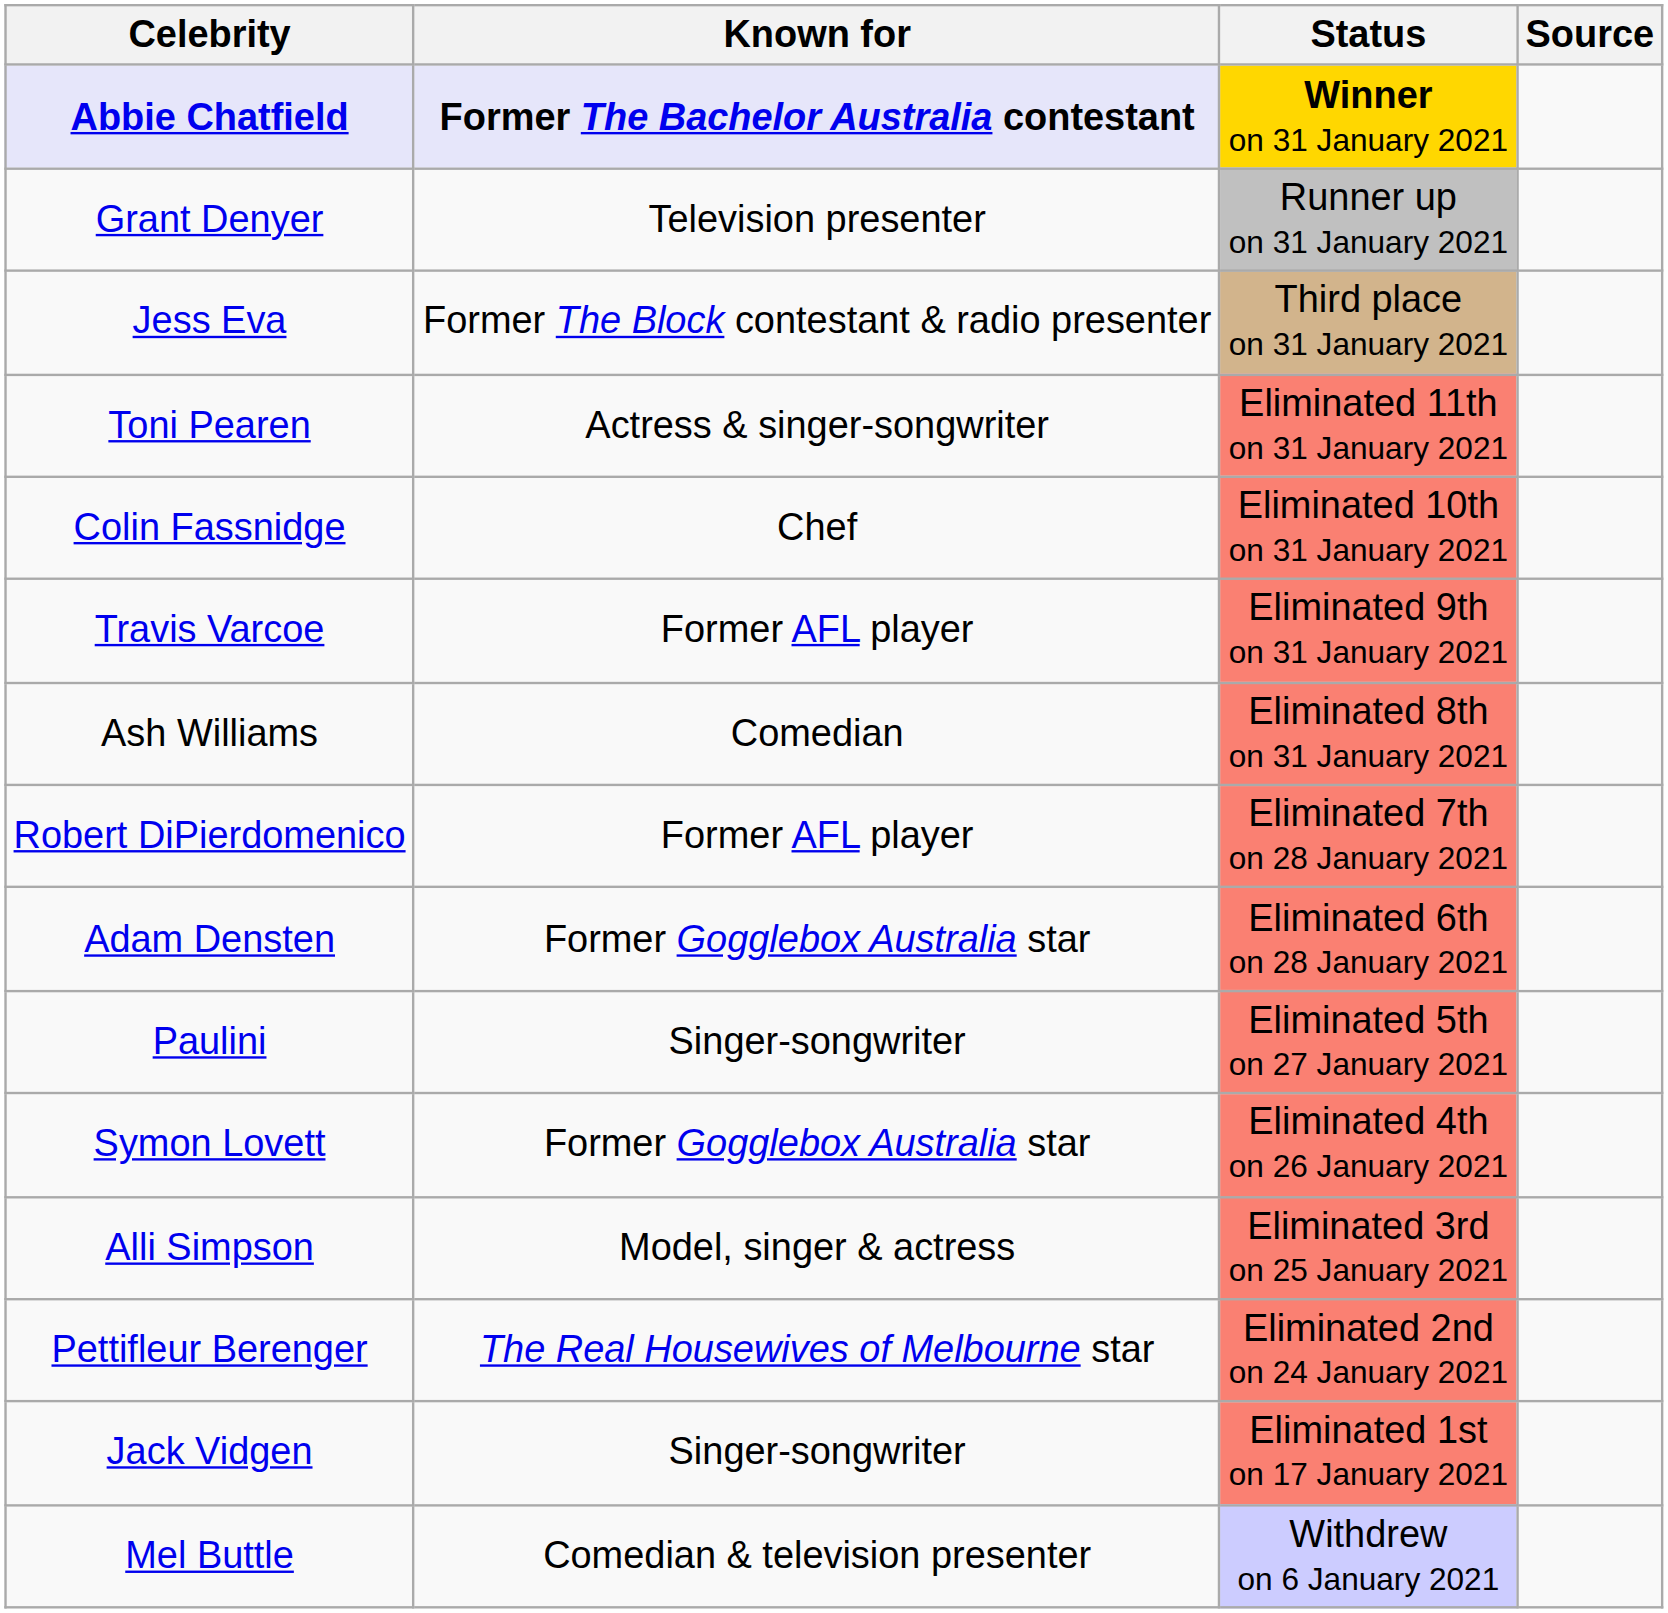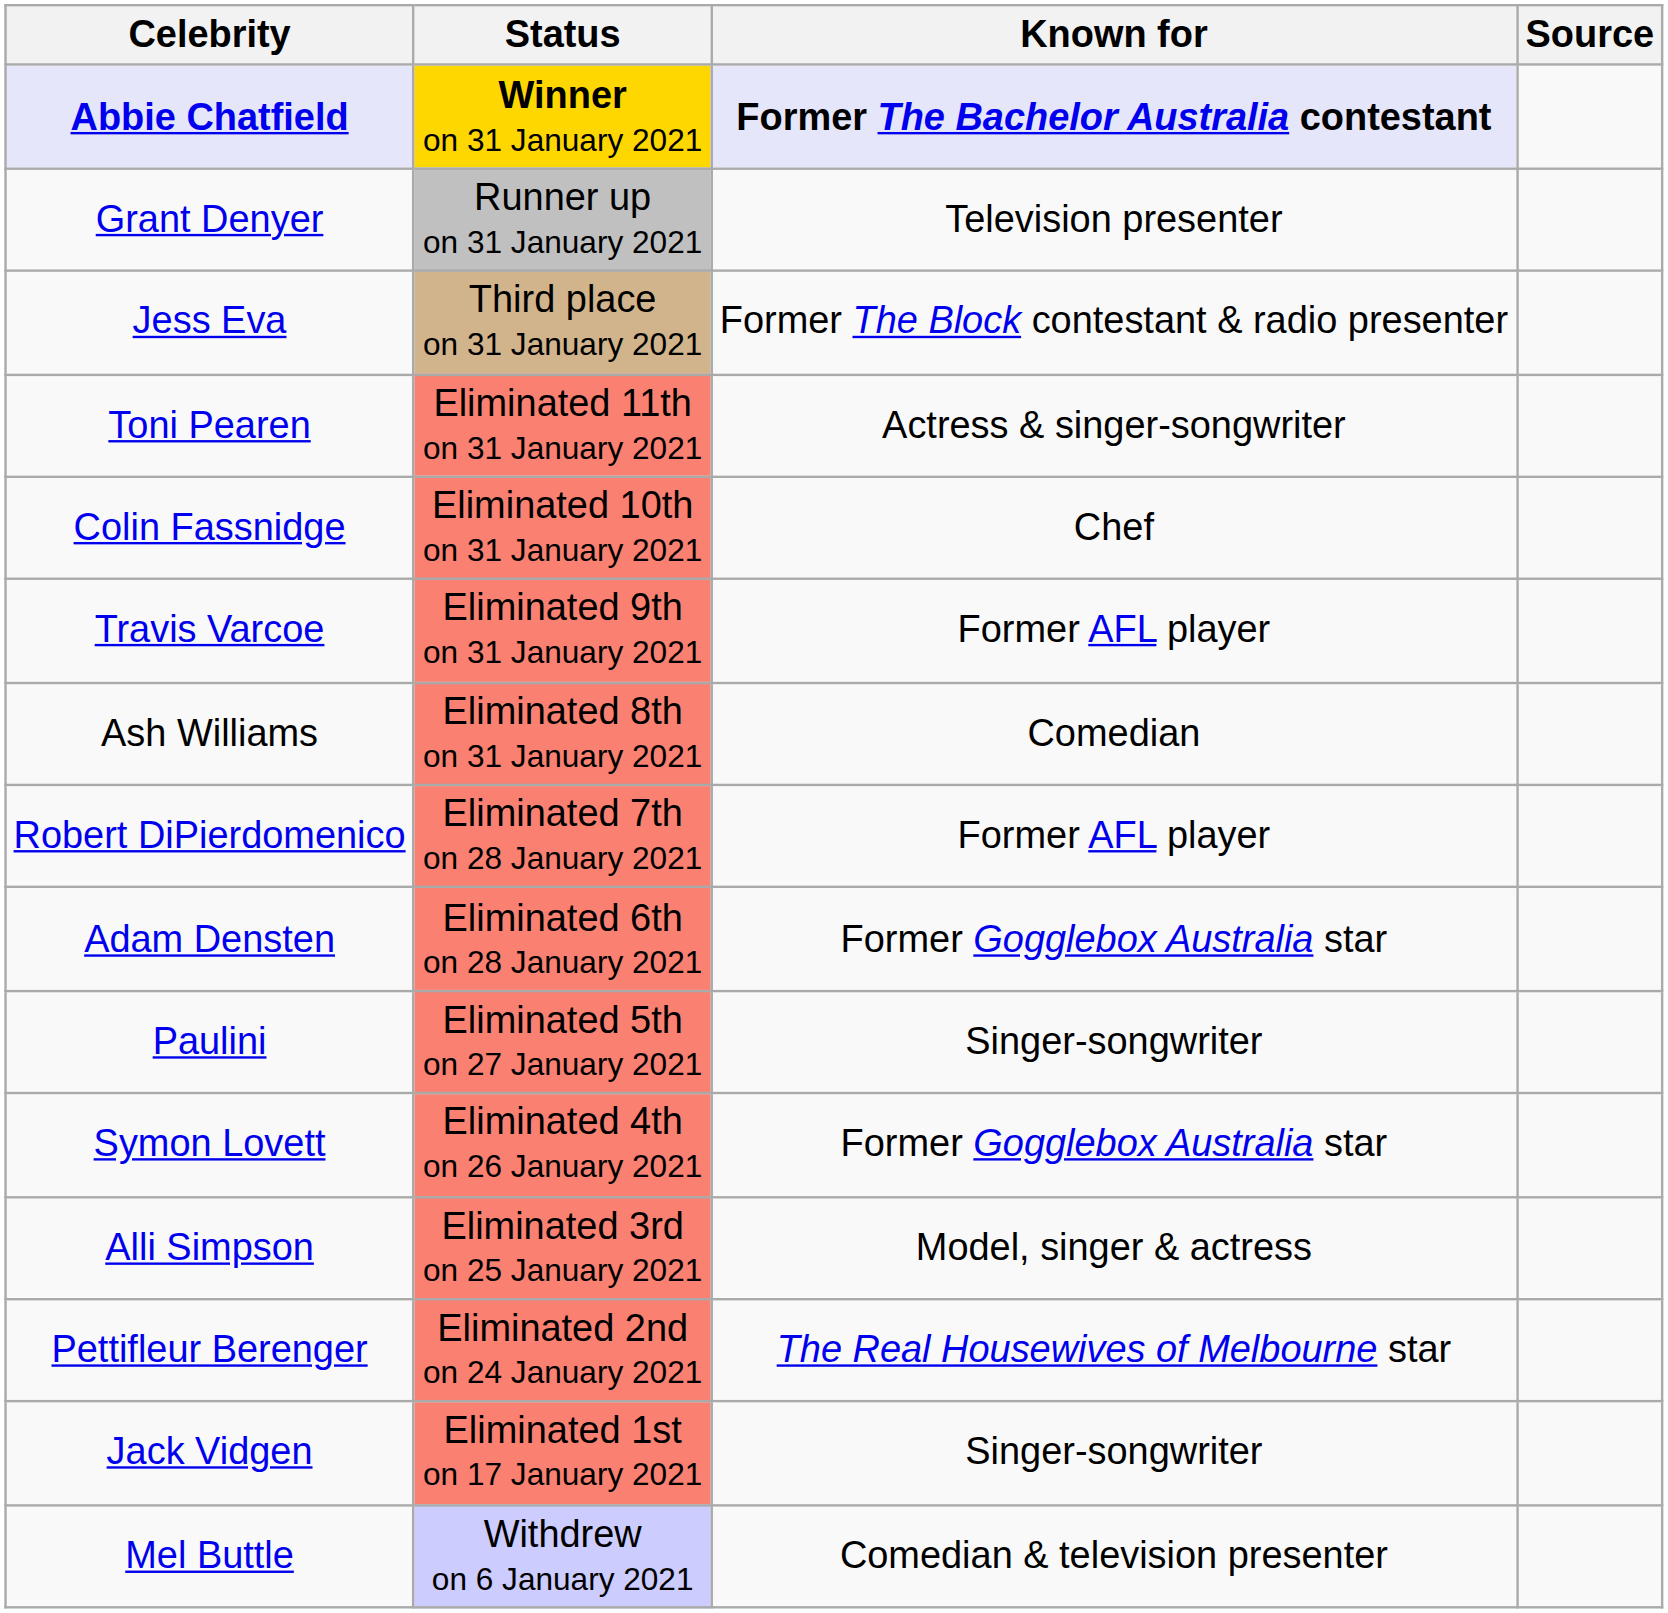columns swapped: Known for <-> Status
